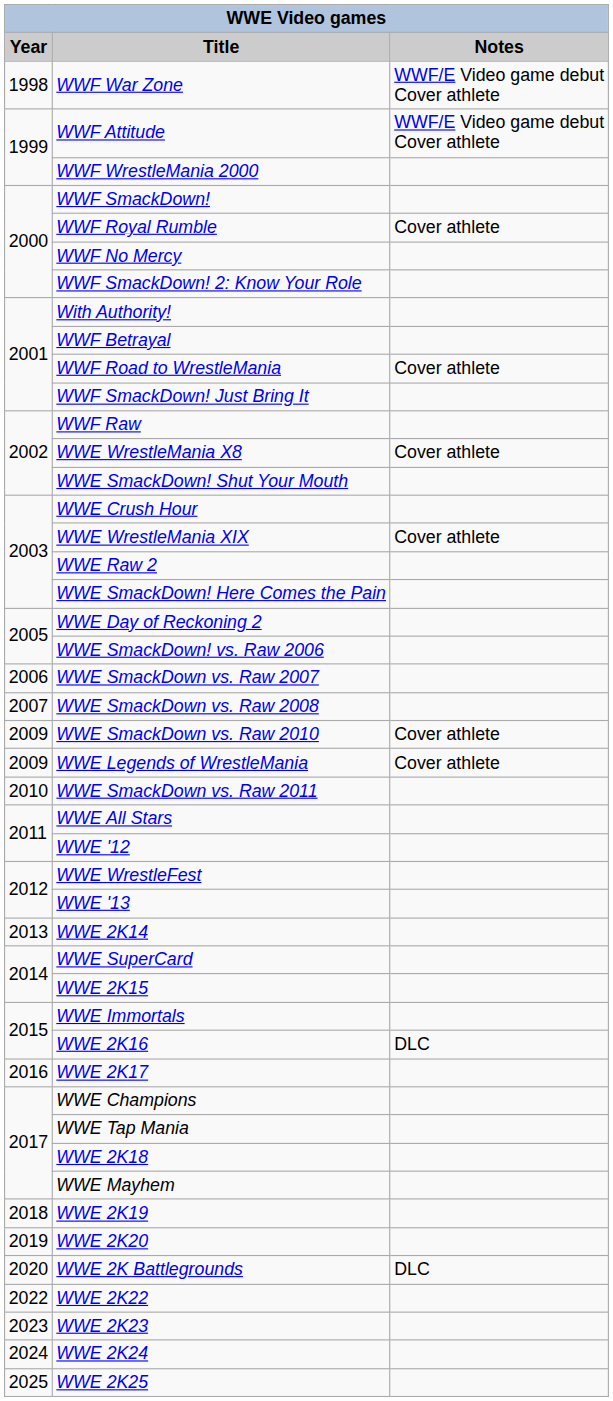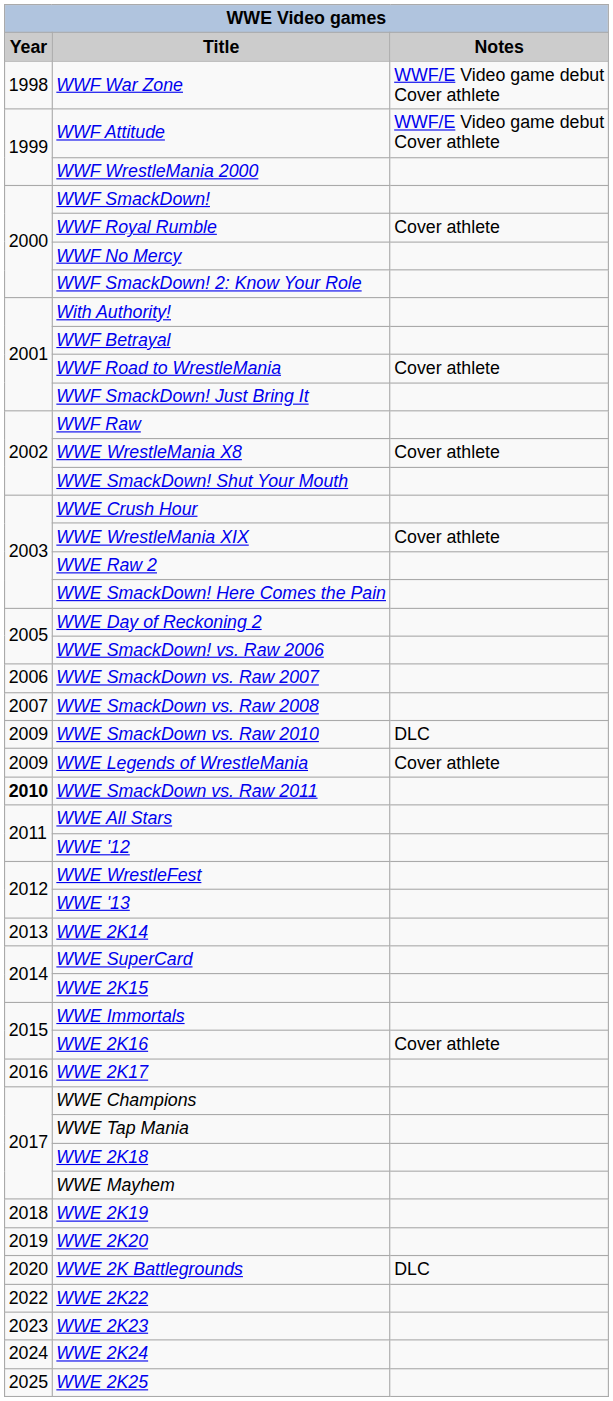WWE SmackDown vs. Raw 2010 | Notes: Cover athlete -> DLC
WWE SmackDown vs. Raw 2011 | Year: normal -> bold
WWE 2K16 | Notes: DLC -> Cover athlete
